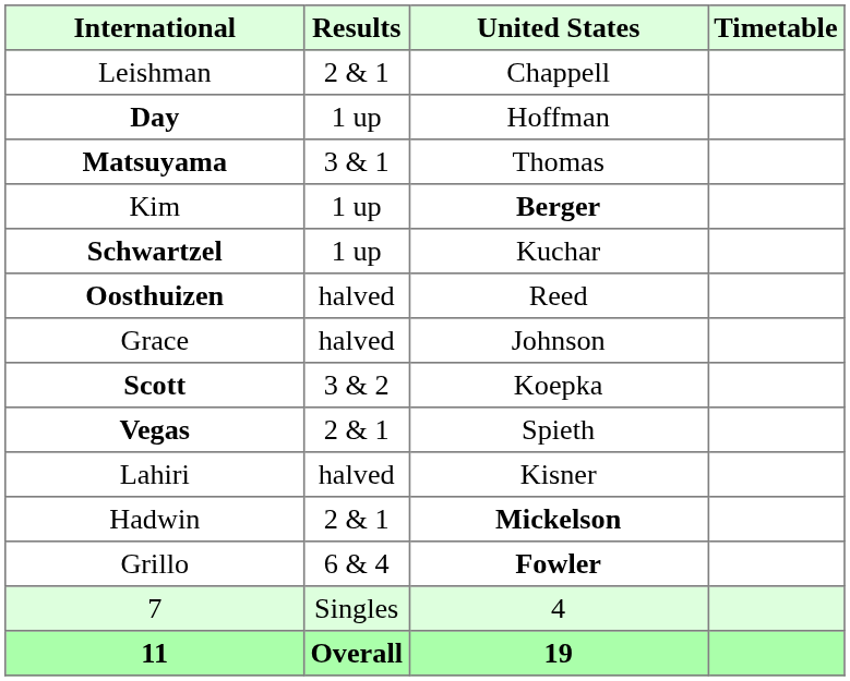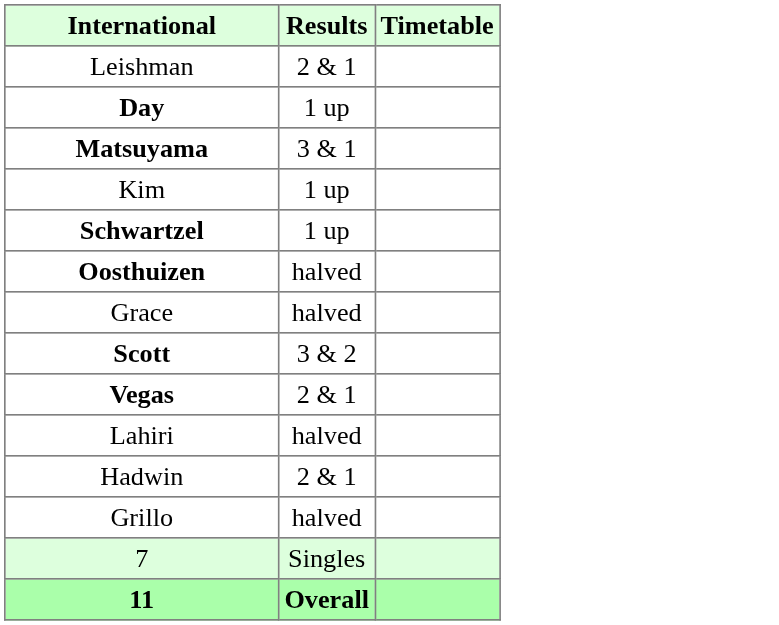- column: United States | Chappell | Hoffman | Thomas | Berger | Kuchar | Reed | Johnson | Koepka | Spieth | Kisner | Mickelson | Fowler | 4 | 19
Grillo | Results: 6 & 4 -> halved
